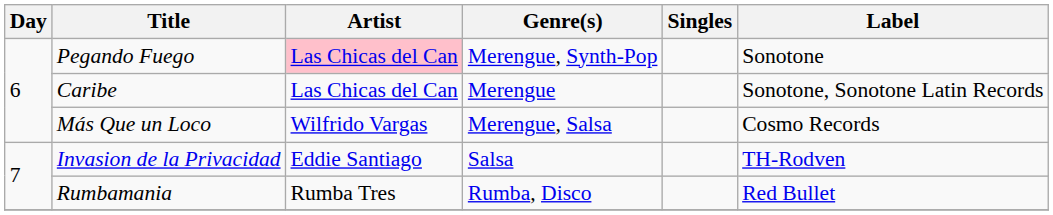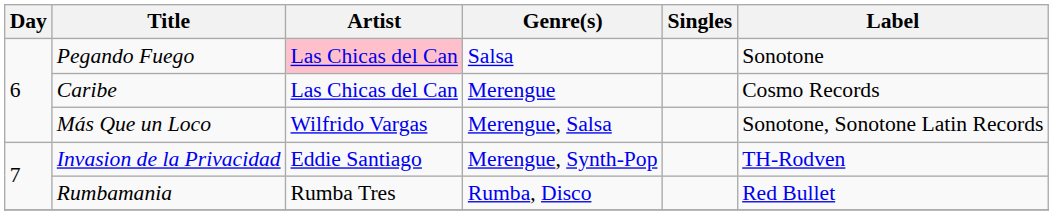Pegando Fuego | Genre(s): Merengue, Synth-Pop -> Salsa
Caribe | Label: Sonotone, Sonotone Latin Records -> Cosmo Records
Más Que un Loco | Label: Cosmo Records -> Sonotone, Sonotone Latin Records
Invasion de la Privacidad | Genre(s): Salsa -> Merengue, Synth-Pop
